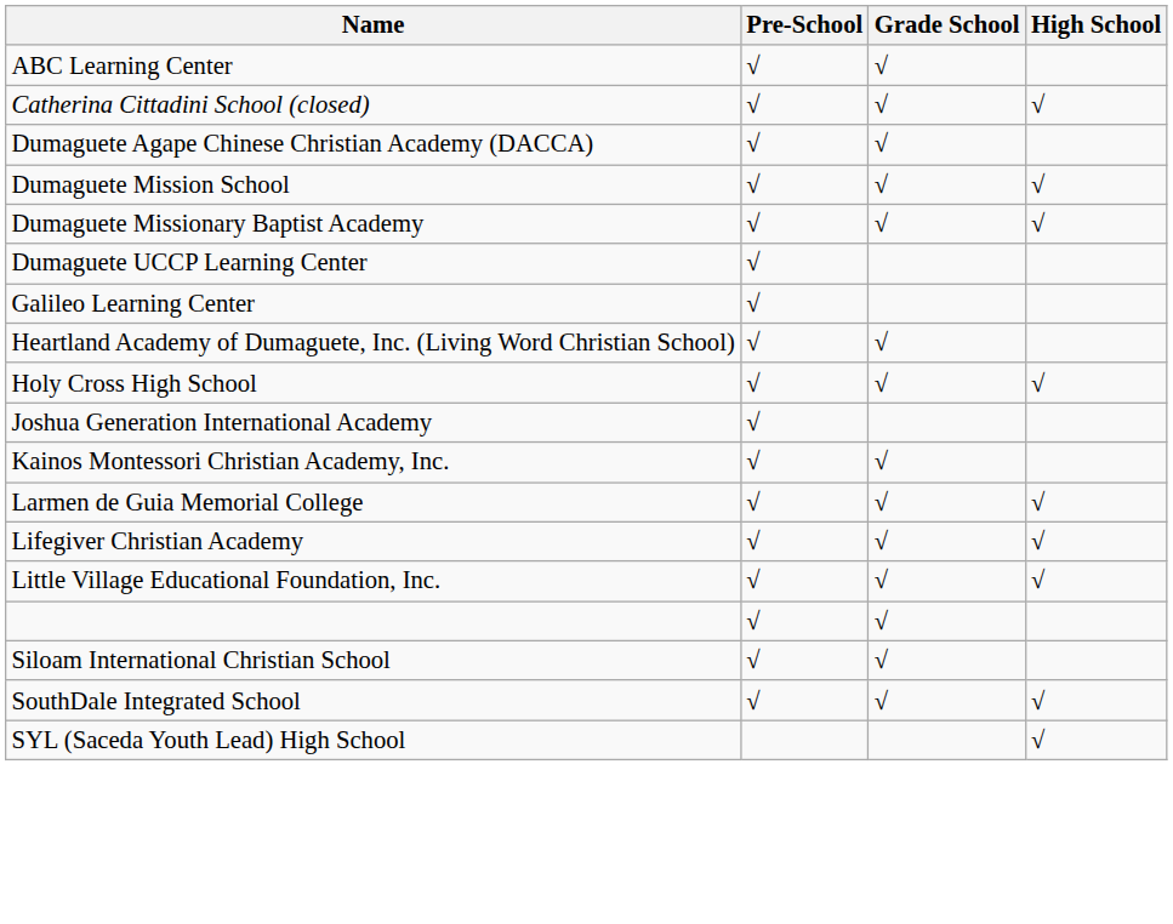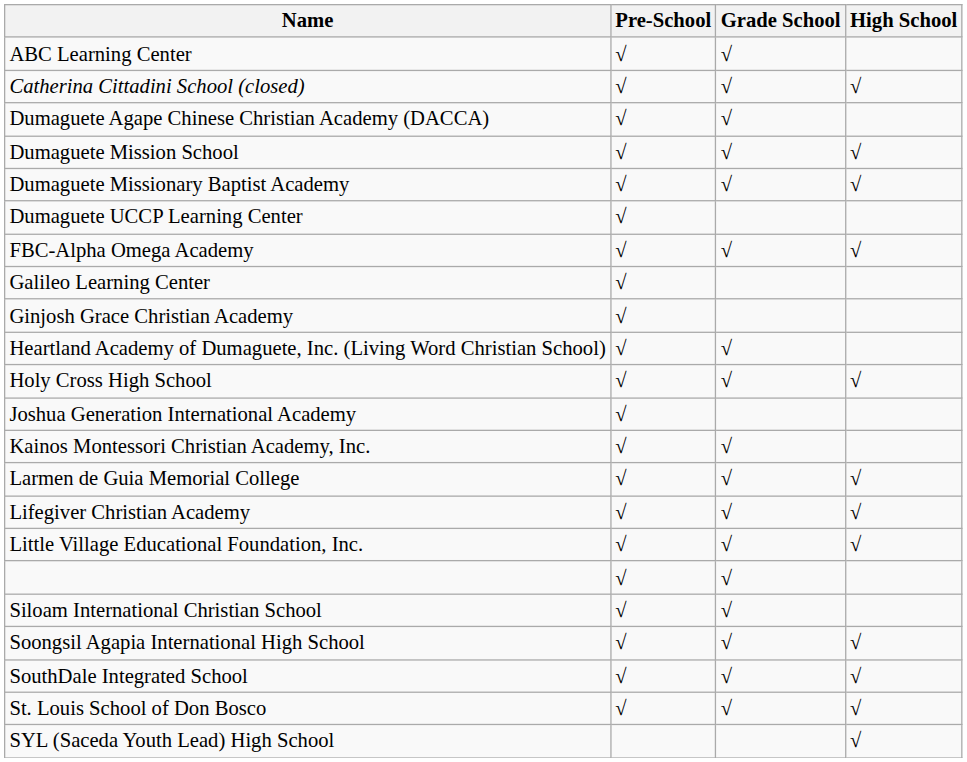+ row: FBC-Alpha Omega Academy | √ | √ | √
+ row: Ginjosh Grace Christian Academy | √
+ row: Soongsil Agapia International High School | √ | √ | √
+ row: St. Louis School of Don Bosco | √ | √ | √
